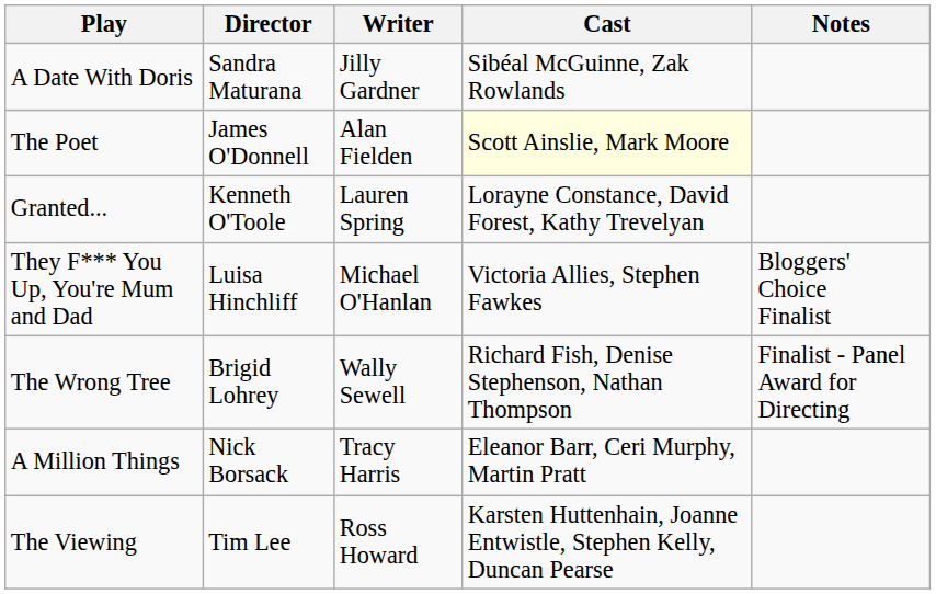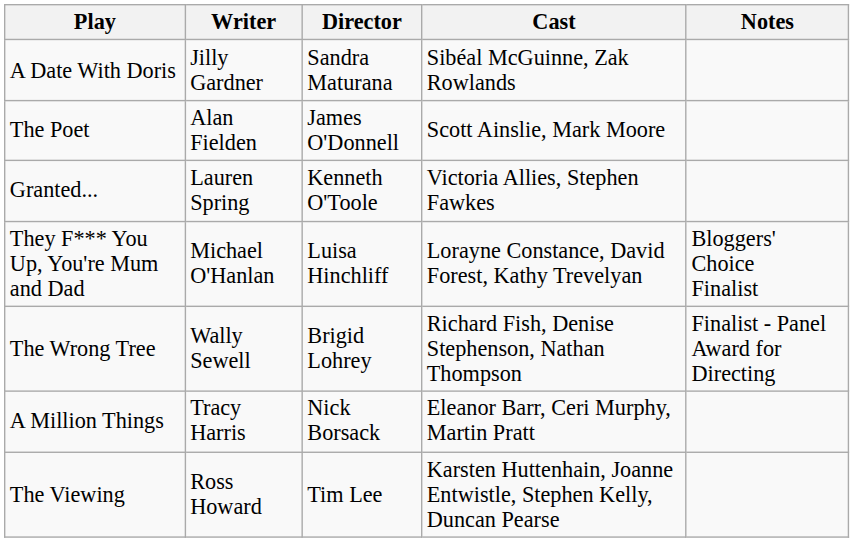columns swapped: Writer <-> Director
The Poet | Cast: lightyellow background -> no background
Granted... | Cast: Lorayne Constance, David Forest, Kathy Trevelyan -> Victoria Allies, Stephen Fawkes
They F*** You Up, You're Mum and Dad | Cast: Victoria Allies, Stephen Fawkes -> Lorayne Constance, David Forest, Kathy Trevelyan
